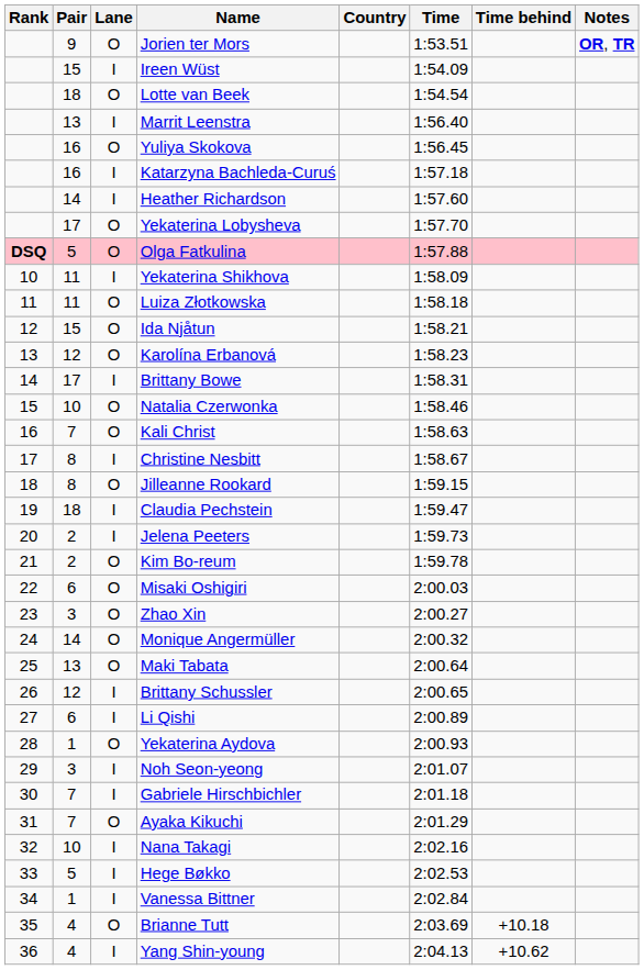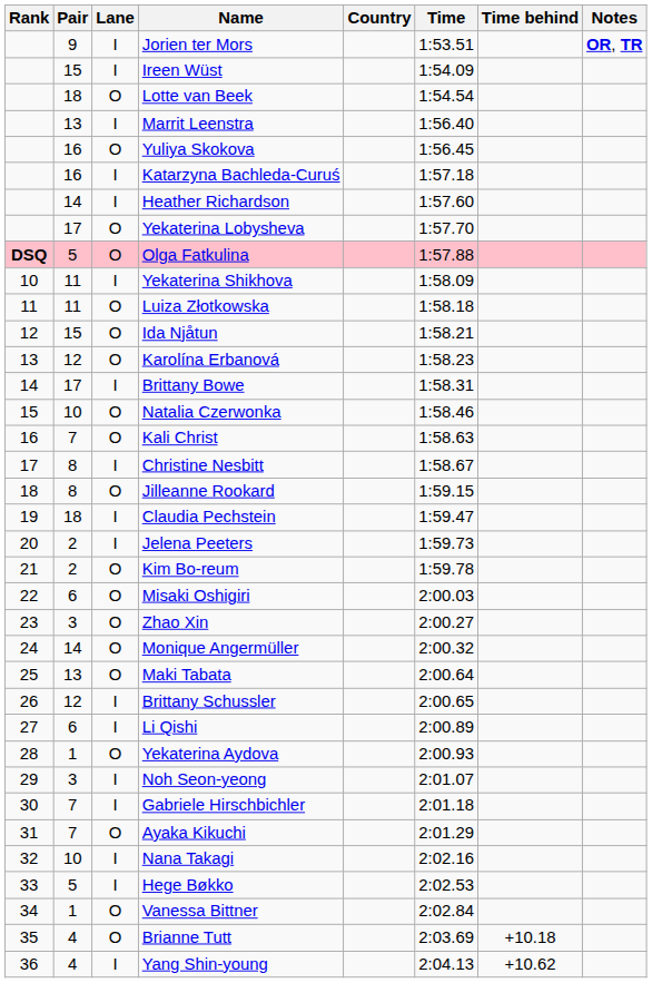Jorien ter Mors | Lane: O -> I
Vanessa Bittner | Lane: I -> O
